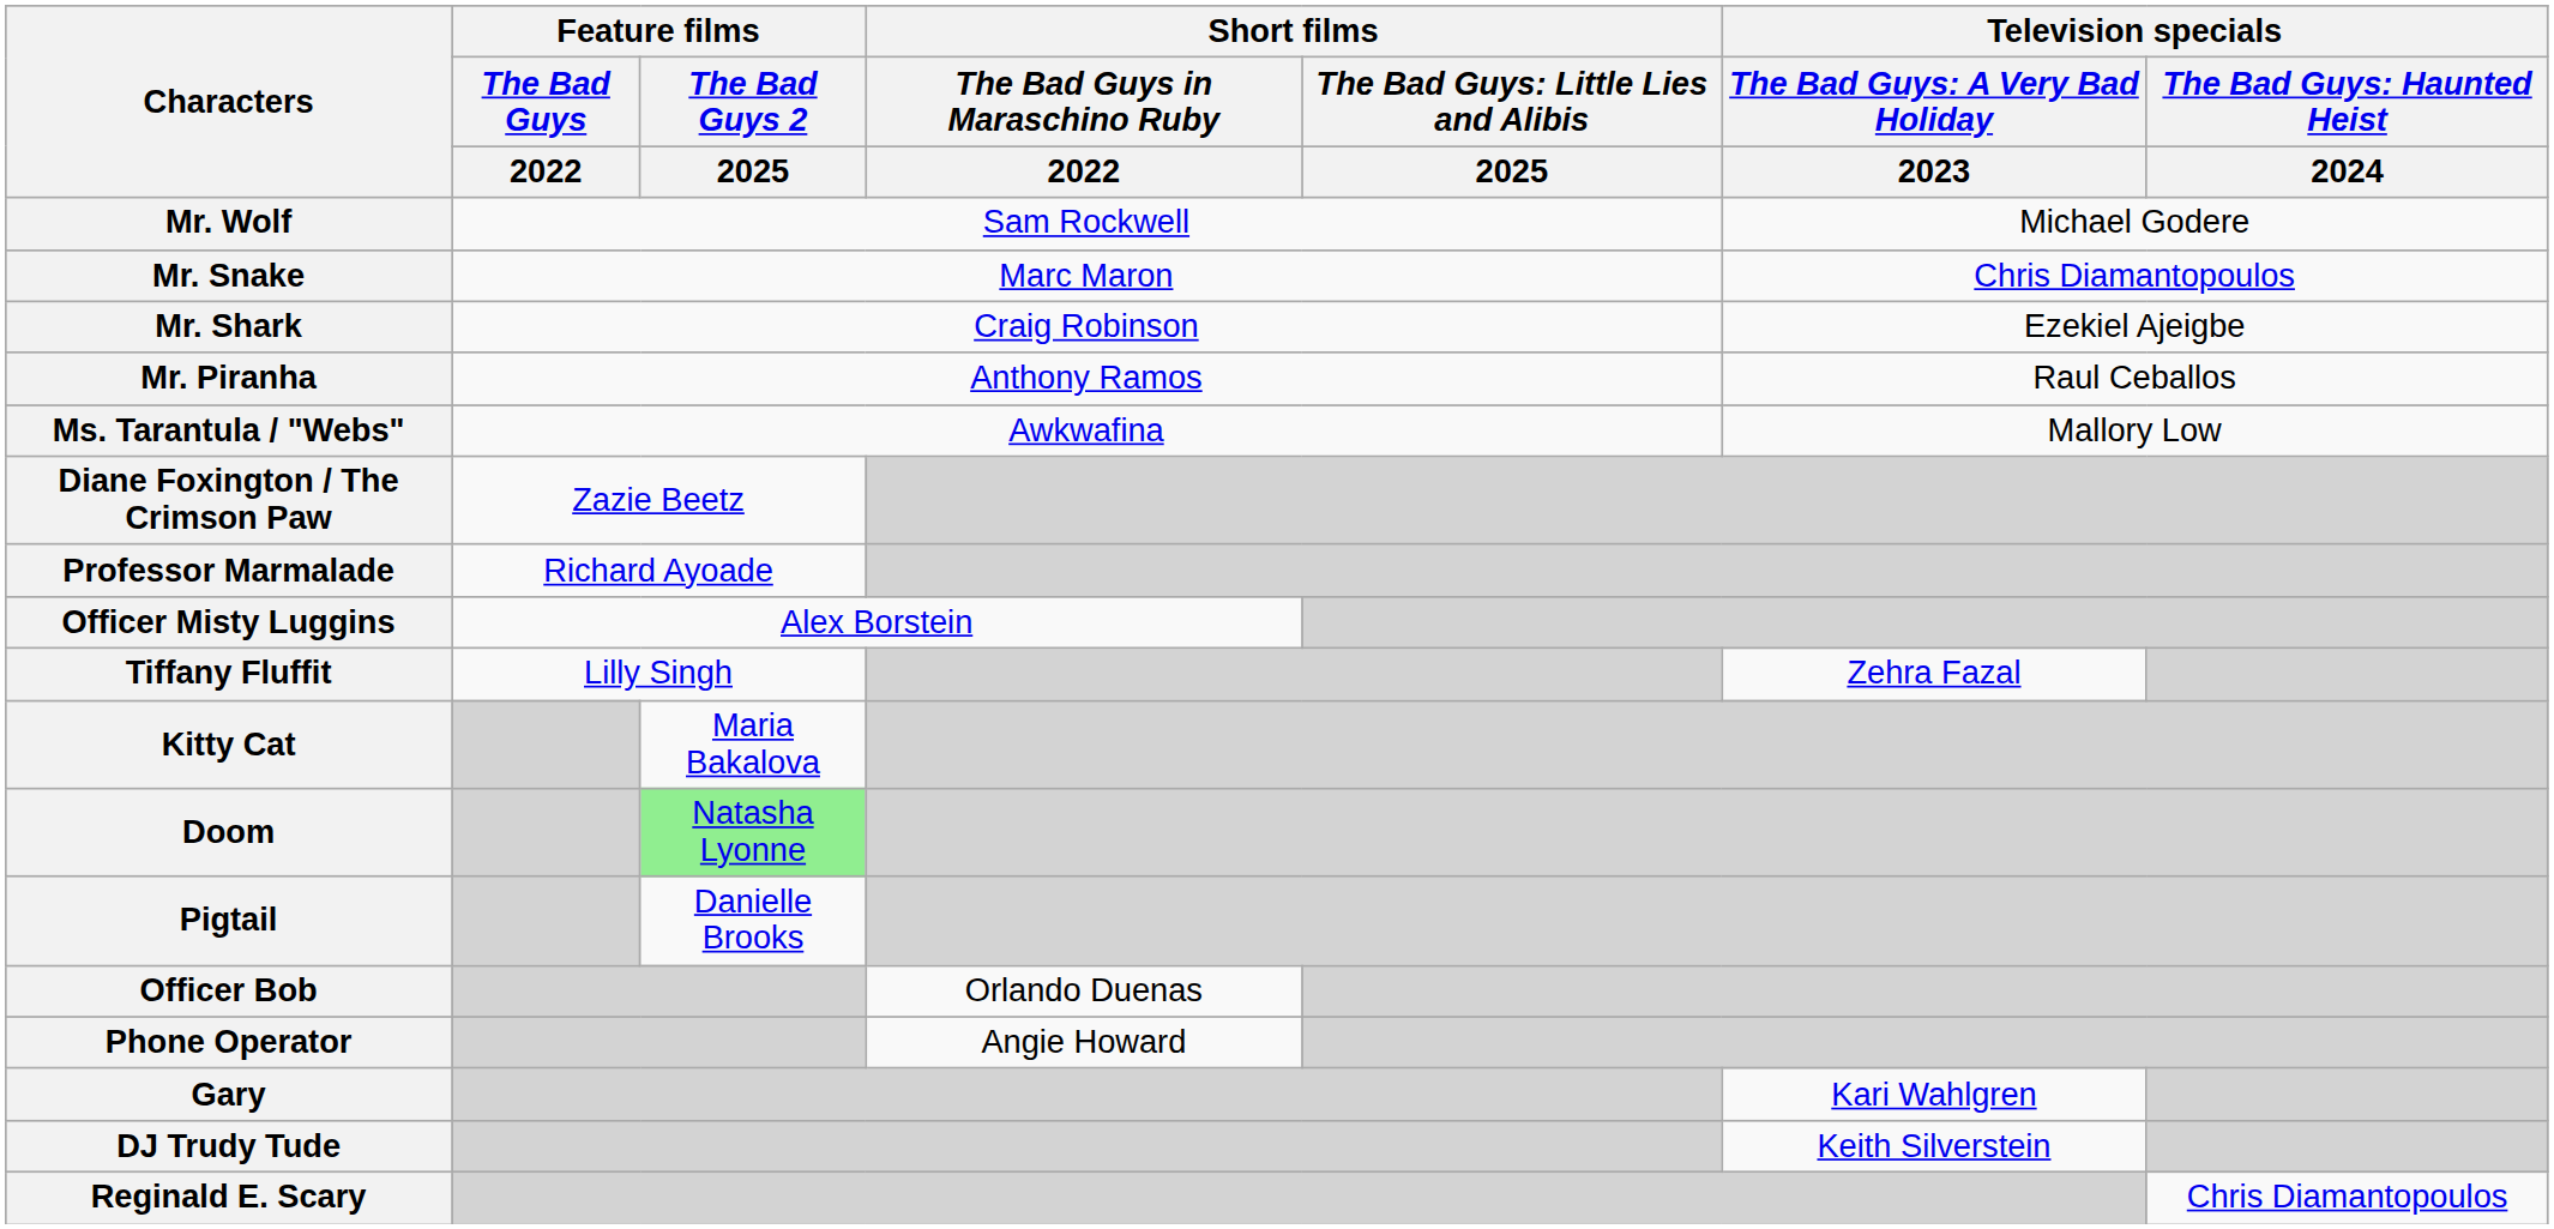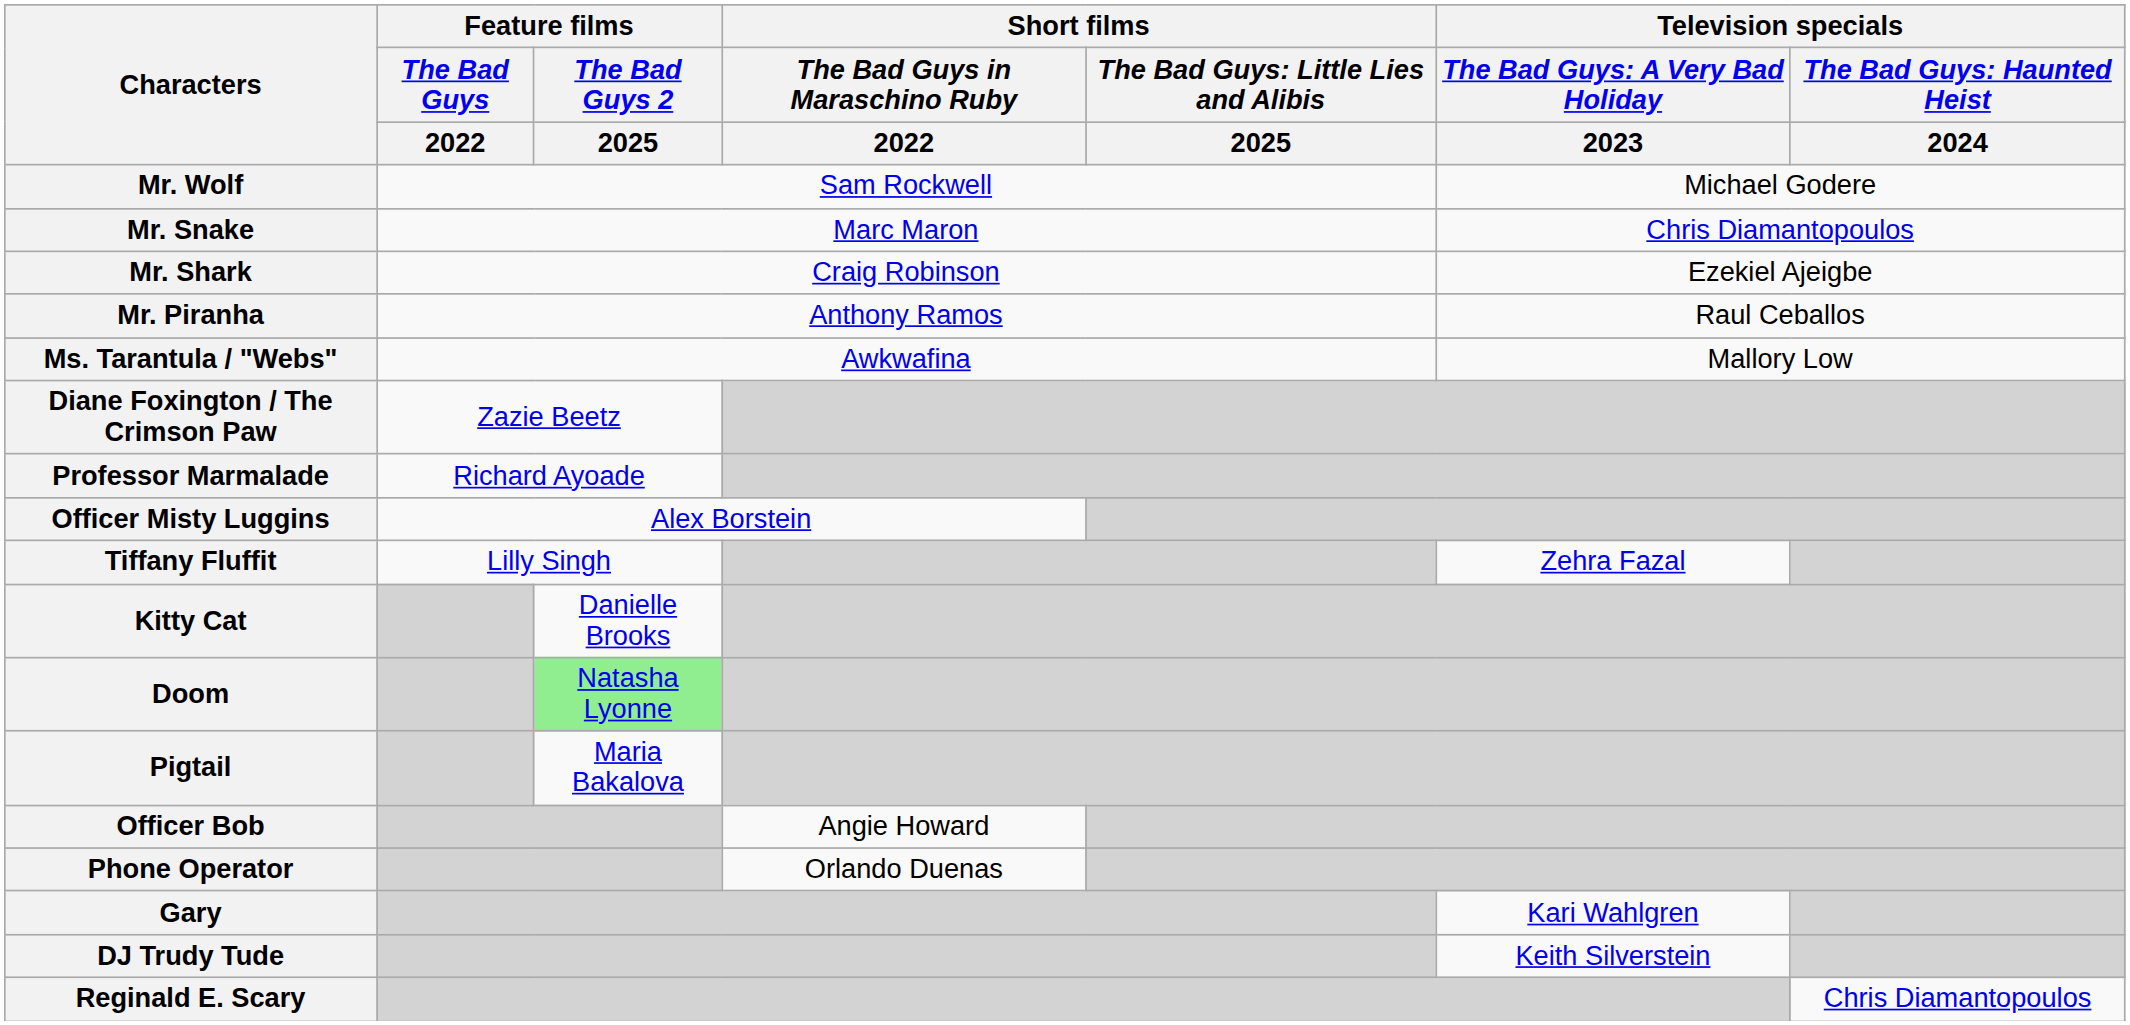Kitty Cat | Feature films / The Bad Guys 2 / 2025: Maria Bakalova -> Danielle Brooks
Pigtail | Feature films / The Bad Guys 2 / 2025: Danielle Brooks -> Maria Bakalova
Officer Bob | Short films / The Bad Guys in Maraschino Ruby / 2022: Orlando Duenas -> Angie Howard
Phone Operator | Short films / The Bad Guys in Maraschino Ruby / 2022: Angie Howard -> Orlando Duenas
